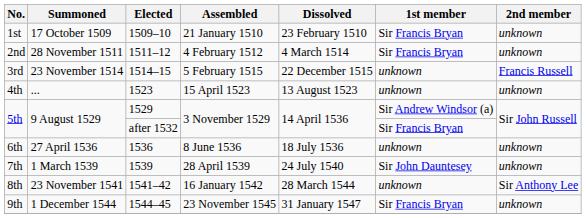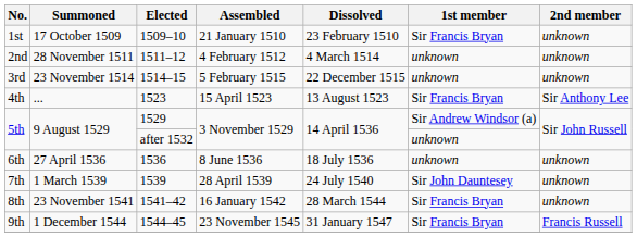2nd | 1st member: Sir Francis Bryan -> unknown
3rd | 2nd member: Francis Russell -> unknown
4th | 1st member: unknown -> Sir Francis Bryan
4th | 2nd member: unknown -> Sir Anthony Lee
5th / after 1532 | 1st member: Sir Francis Bryan -> unknown
8th | 1st member: unknown -> Sir Francis Bryan
8th | 2nd member: Sir Anthony Lee -> unknown
9th | 2nd member: unknown -> Francis Russell
